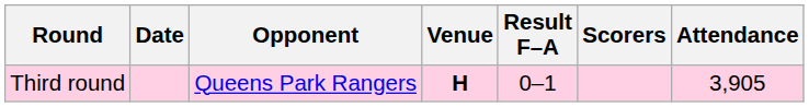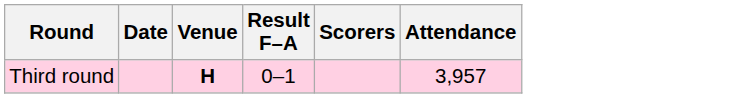- column: Opponent | Queens Park Rangers
Third round | Attendance: 3,905 -> 3,957
